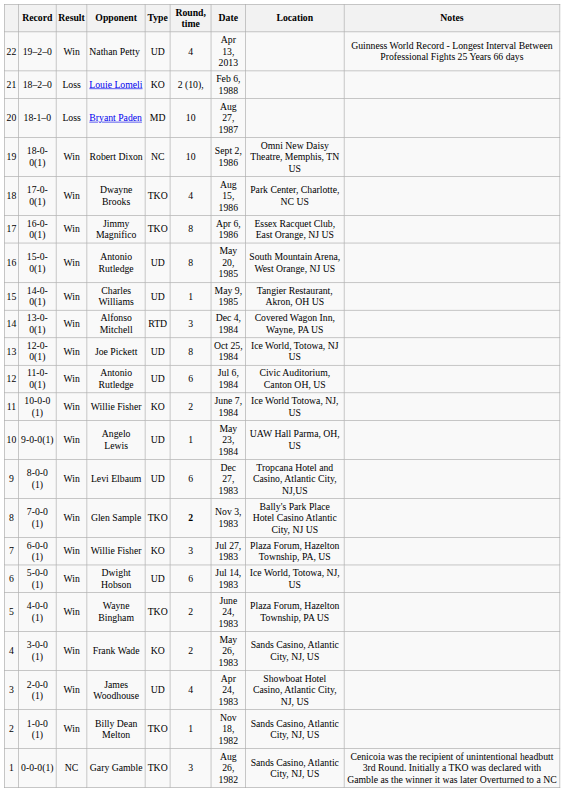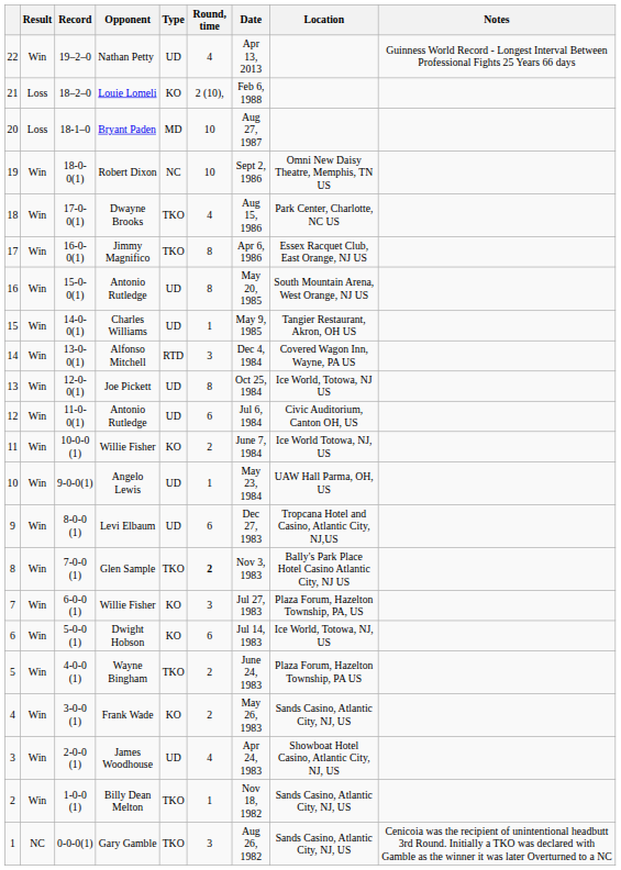columns swapped: Result <-> Record
Dwight Hobson | Type: UD -> KO
